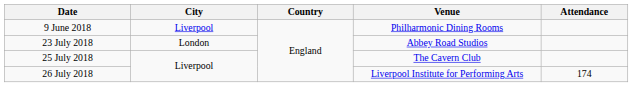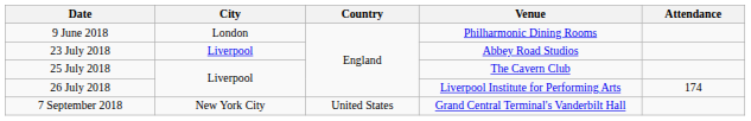9 June 2018 | City: Liverpool -> London
23 July 2018 | City: London -> Liverpool
+ row: 7 September 2018 | New York City | United States | Grand Central Terminal's Vanderbilt Hall
